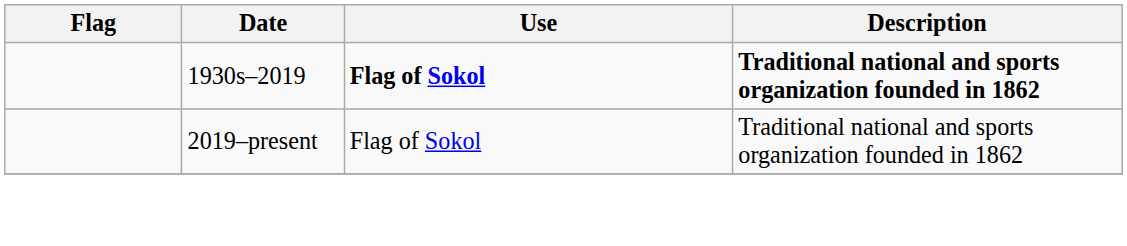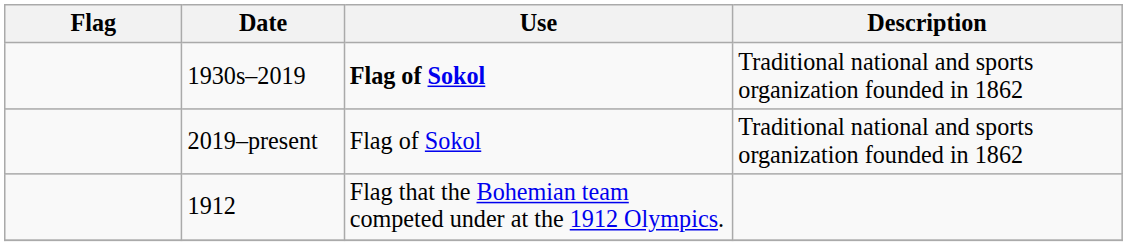1930s–2019 | Description: bold -> normal
+ row: 1912 | Flag that the Bohemian team competed under at the 1912 Olympics.
